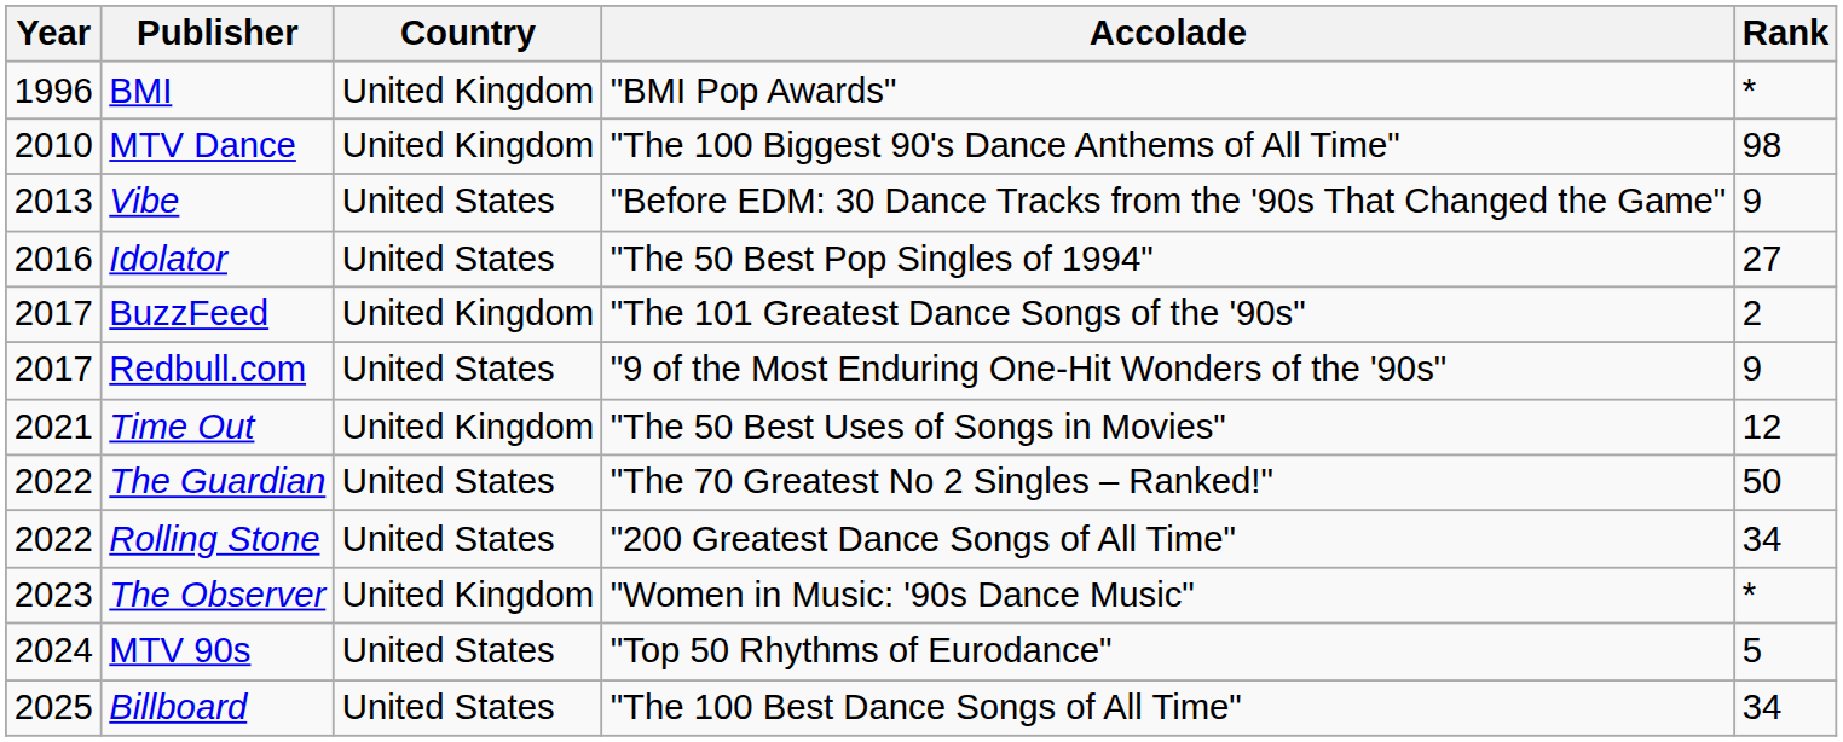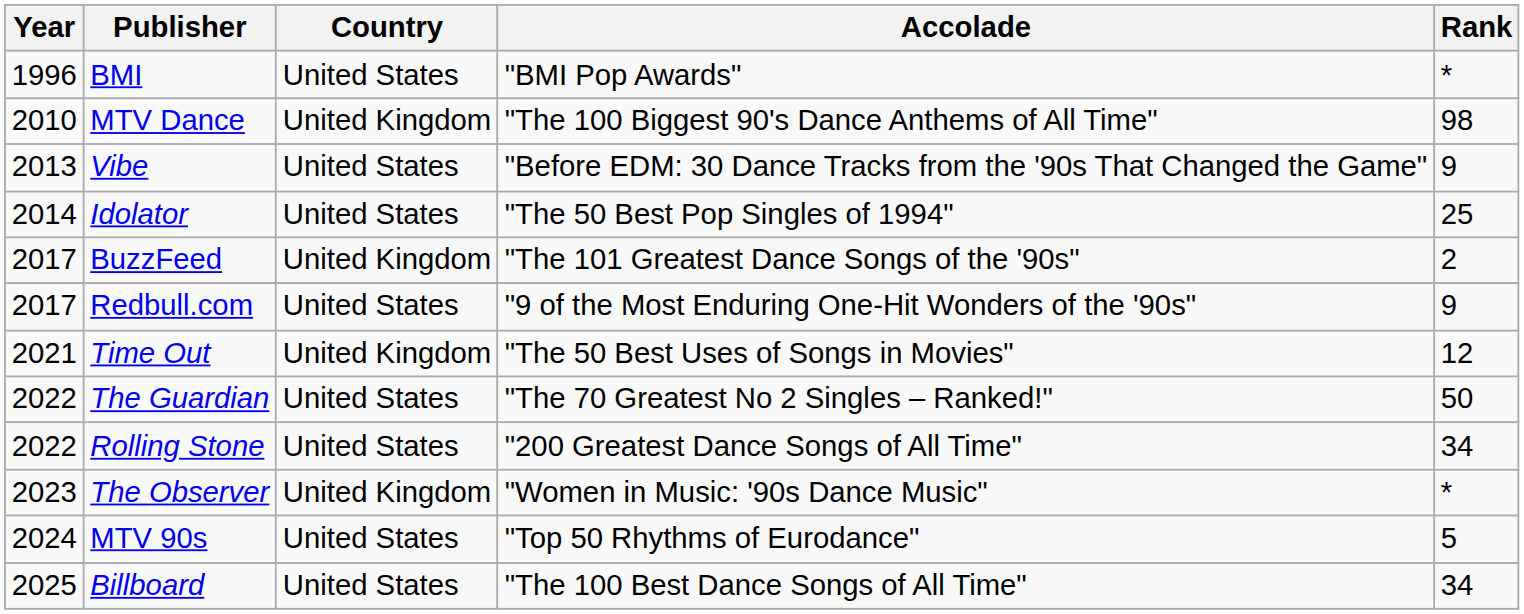BMI | Country: United Kingdom -> United States
Idolator | Year: 2016 -> 2014
Idolator | Rank: 27 -> 25
